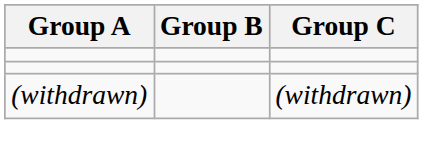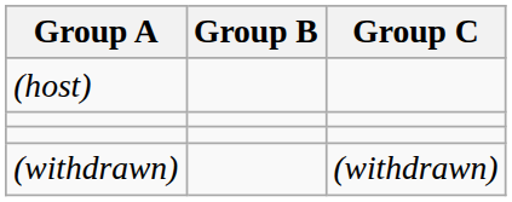+ row: (host)
